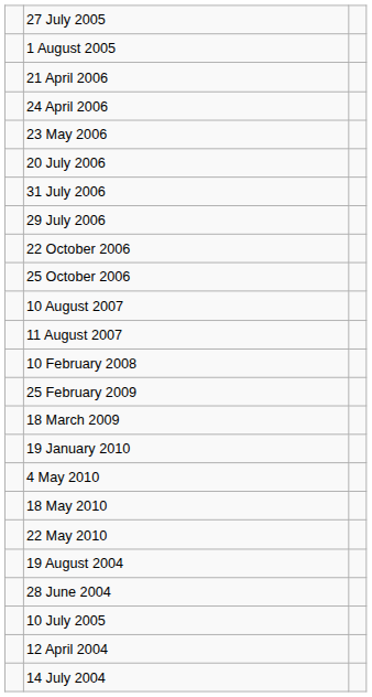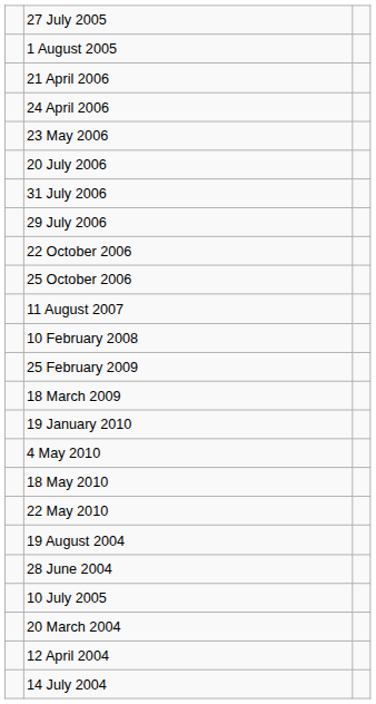- row: 10 August 2007
+ row: 20 March 2004
